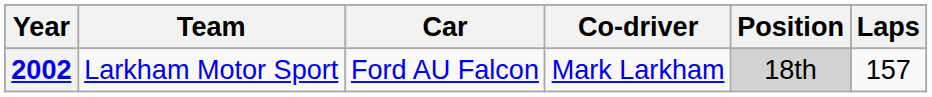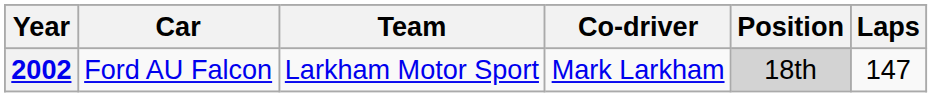columns swapped: Team <-> Car
2002 | Laps: 157 -> 147
